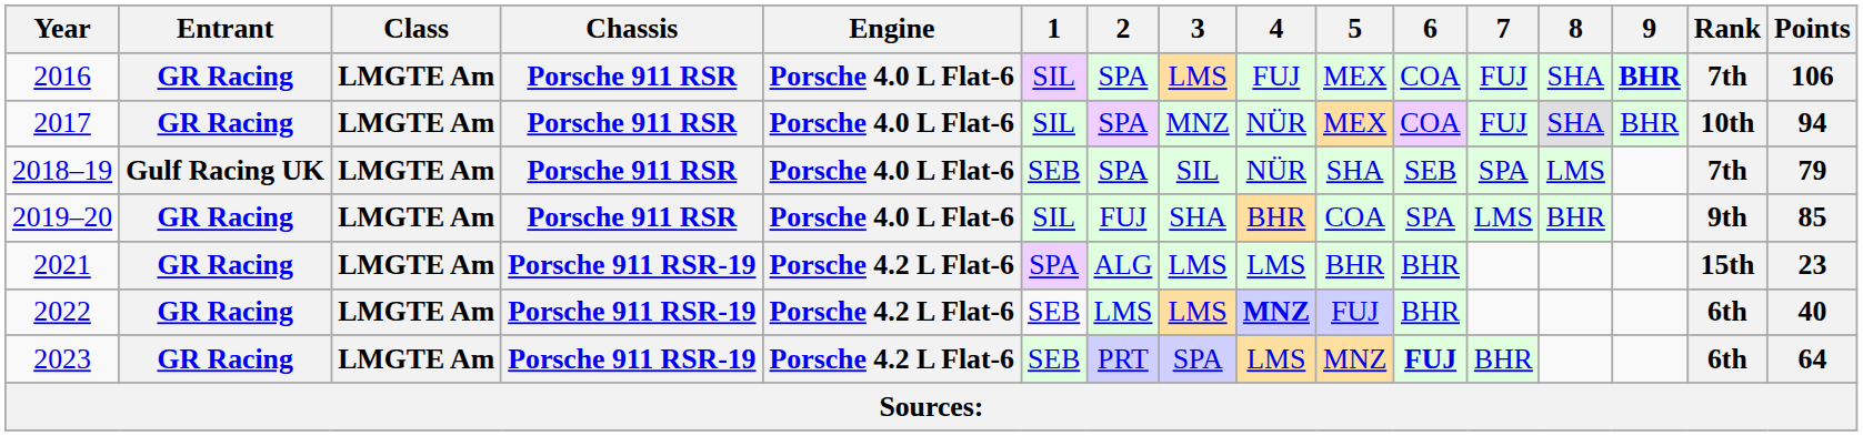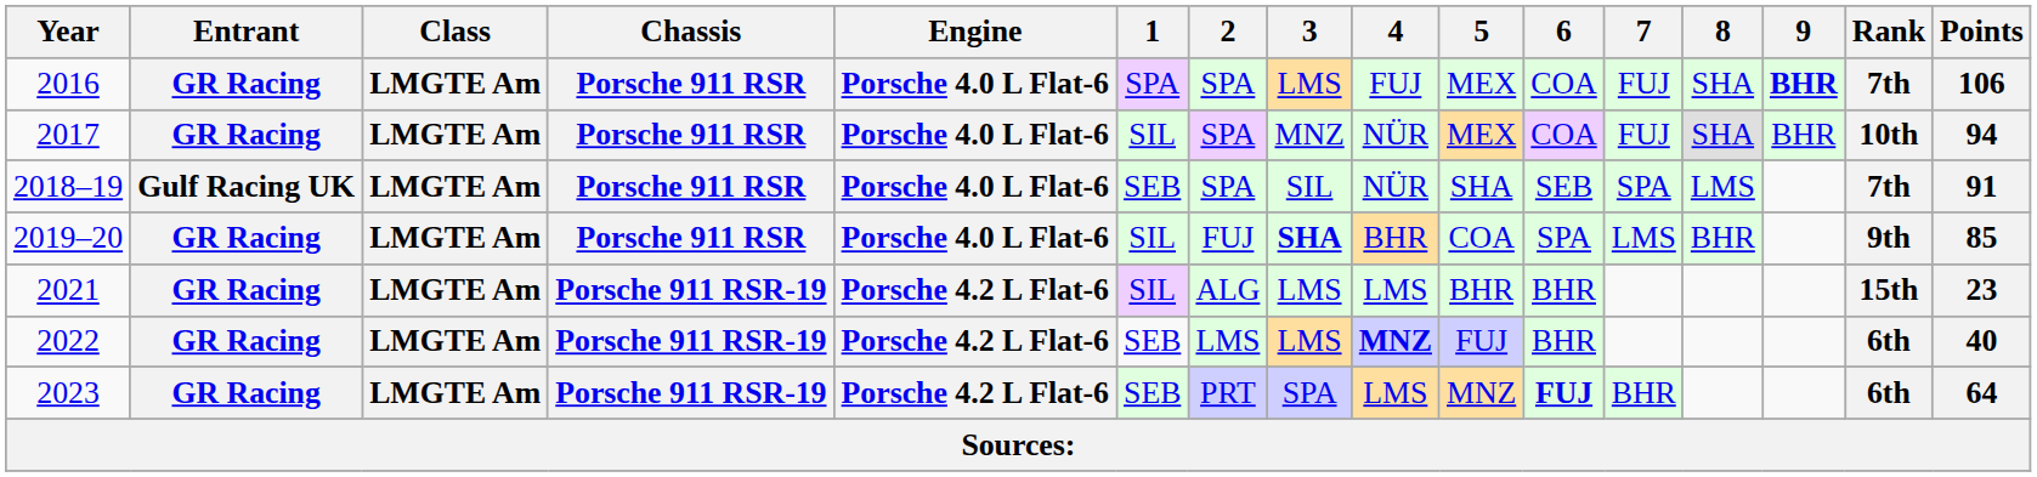2016 | 1: SIL -> SPA
2018–19 | Points: 79 -> 91
2019–20 | 3: normal -> bold
2021 | 1: SPA -> SIL
